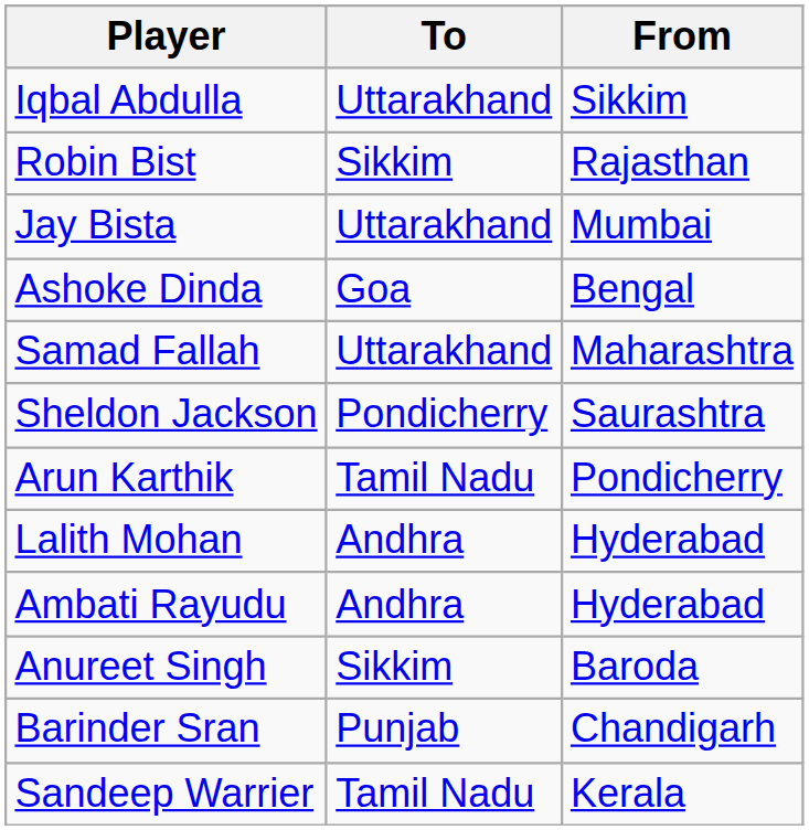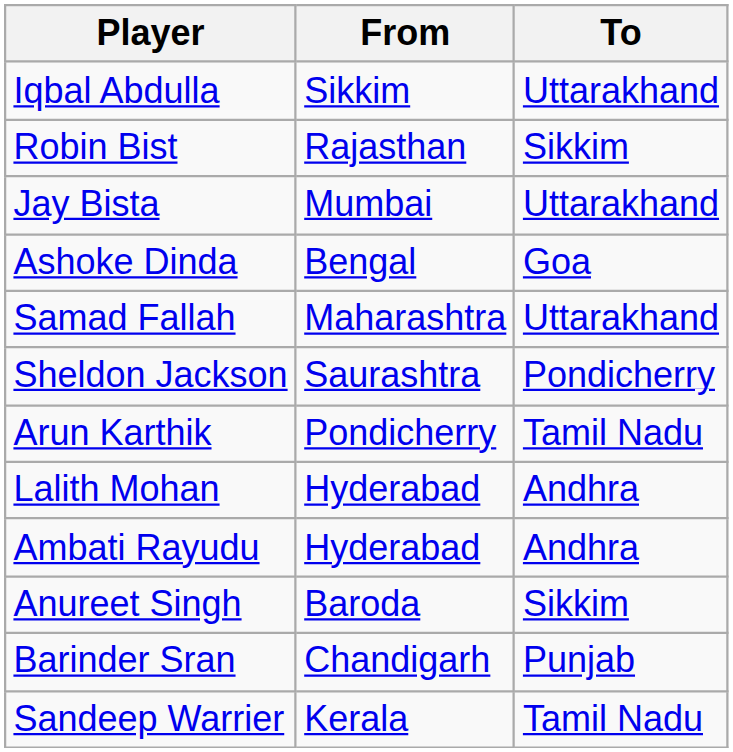columns swapped: From <-> To
